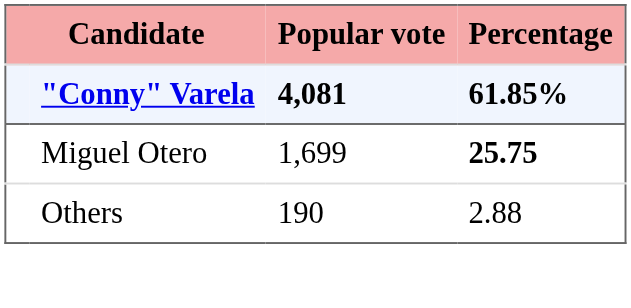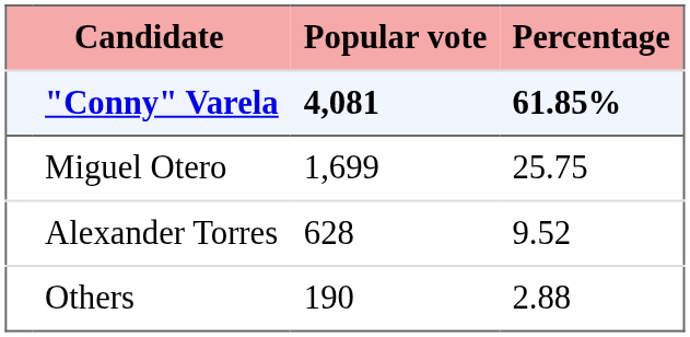Miguel Otero | Percentage: bold -> normal
+ row: Alexander Torres | 628 | 9.52
